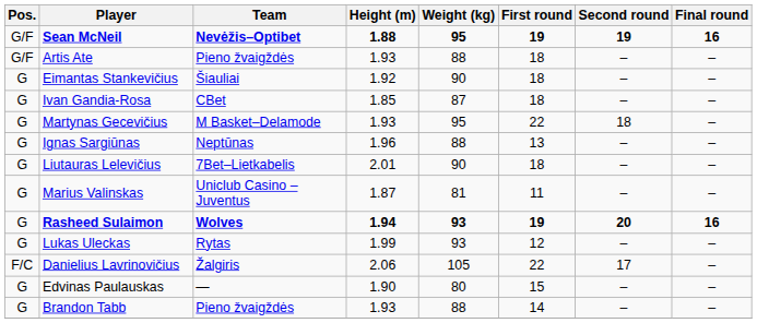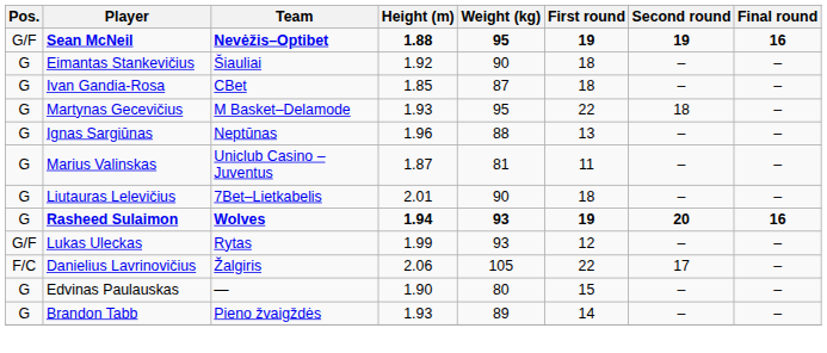- row: G/F | Artis Ate | Pieno žvaigždės | 1.93 | 88 | 18 | – | –
rows swapped: Liutauras Lelevičius <-> Marius Valinskas
Lukas Uleckas | Pos.: G -> G/F
Brandon Tabb | Weight (kg): 88 -> 89
